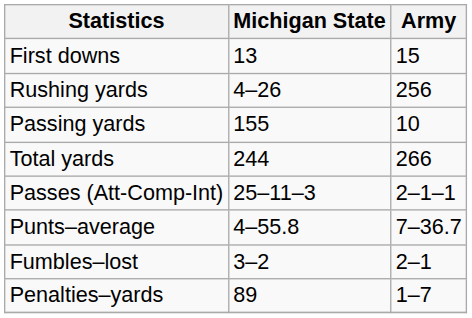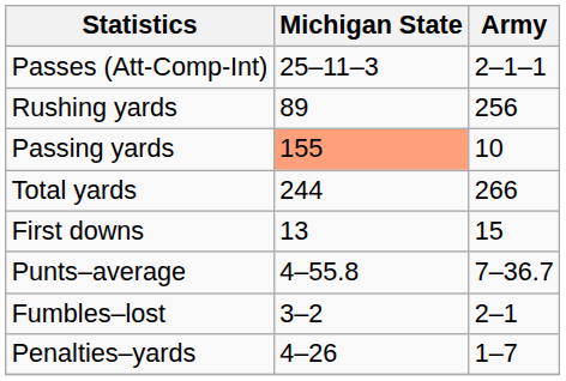rows swapped: First downs <-> Passes (Att-Comp-Int)
Rushing yards | Michigan State: 4–26 -> 89
Passing yards | Michigan State: no background -> lightsalmon background
Penalties–yards | Michigan State: 89 -> 4–26
